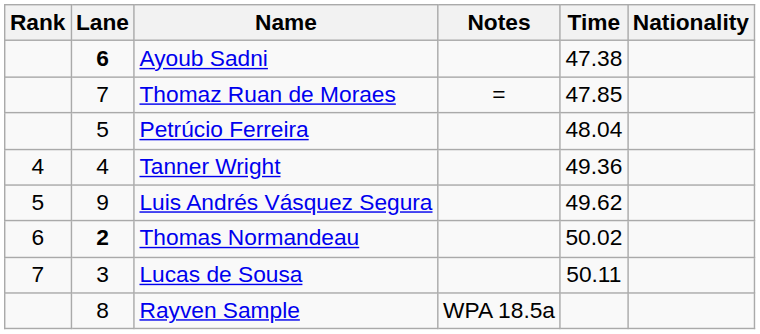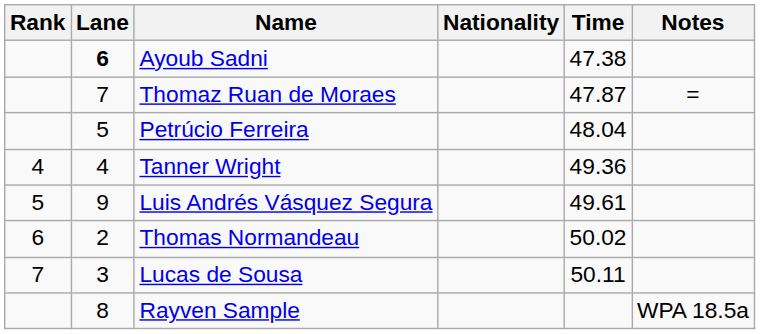columns swapped: Nationality <-> Notes
Thomaz Ruan de Moraes | Time: 47.85 -> 47.87
Luis Andrés Vásquez Segura | Time: 49.62 -> 49.61
Thomas Normandeau | Lane: bold -> normal
